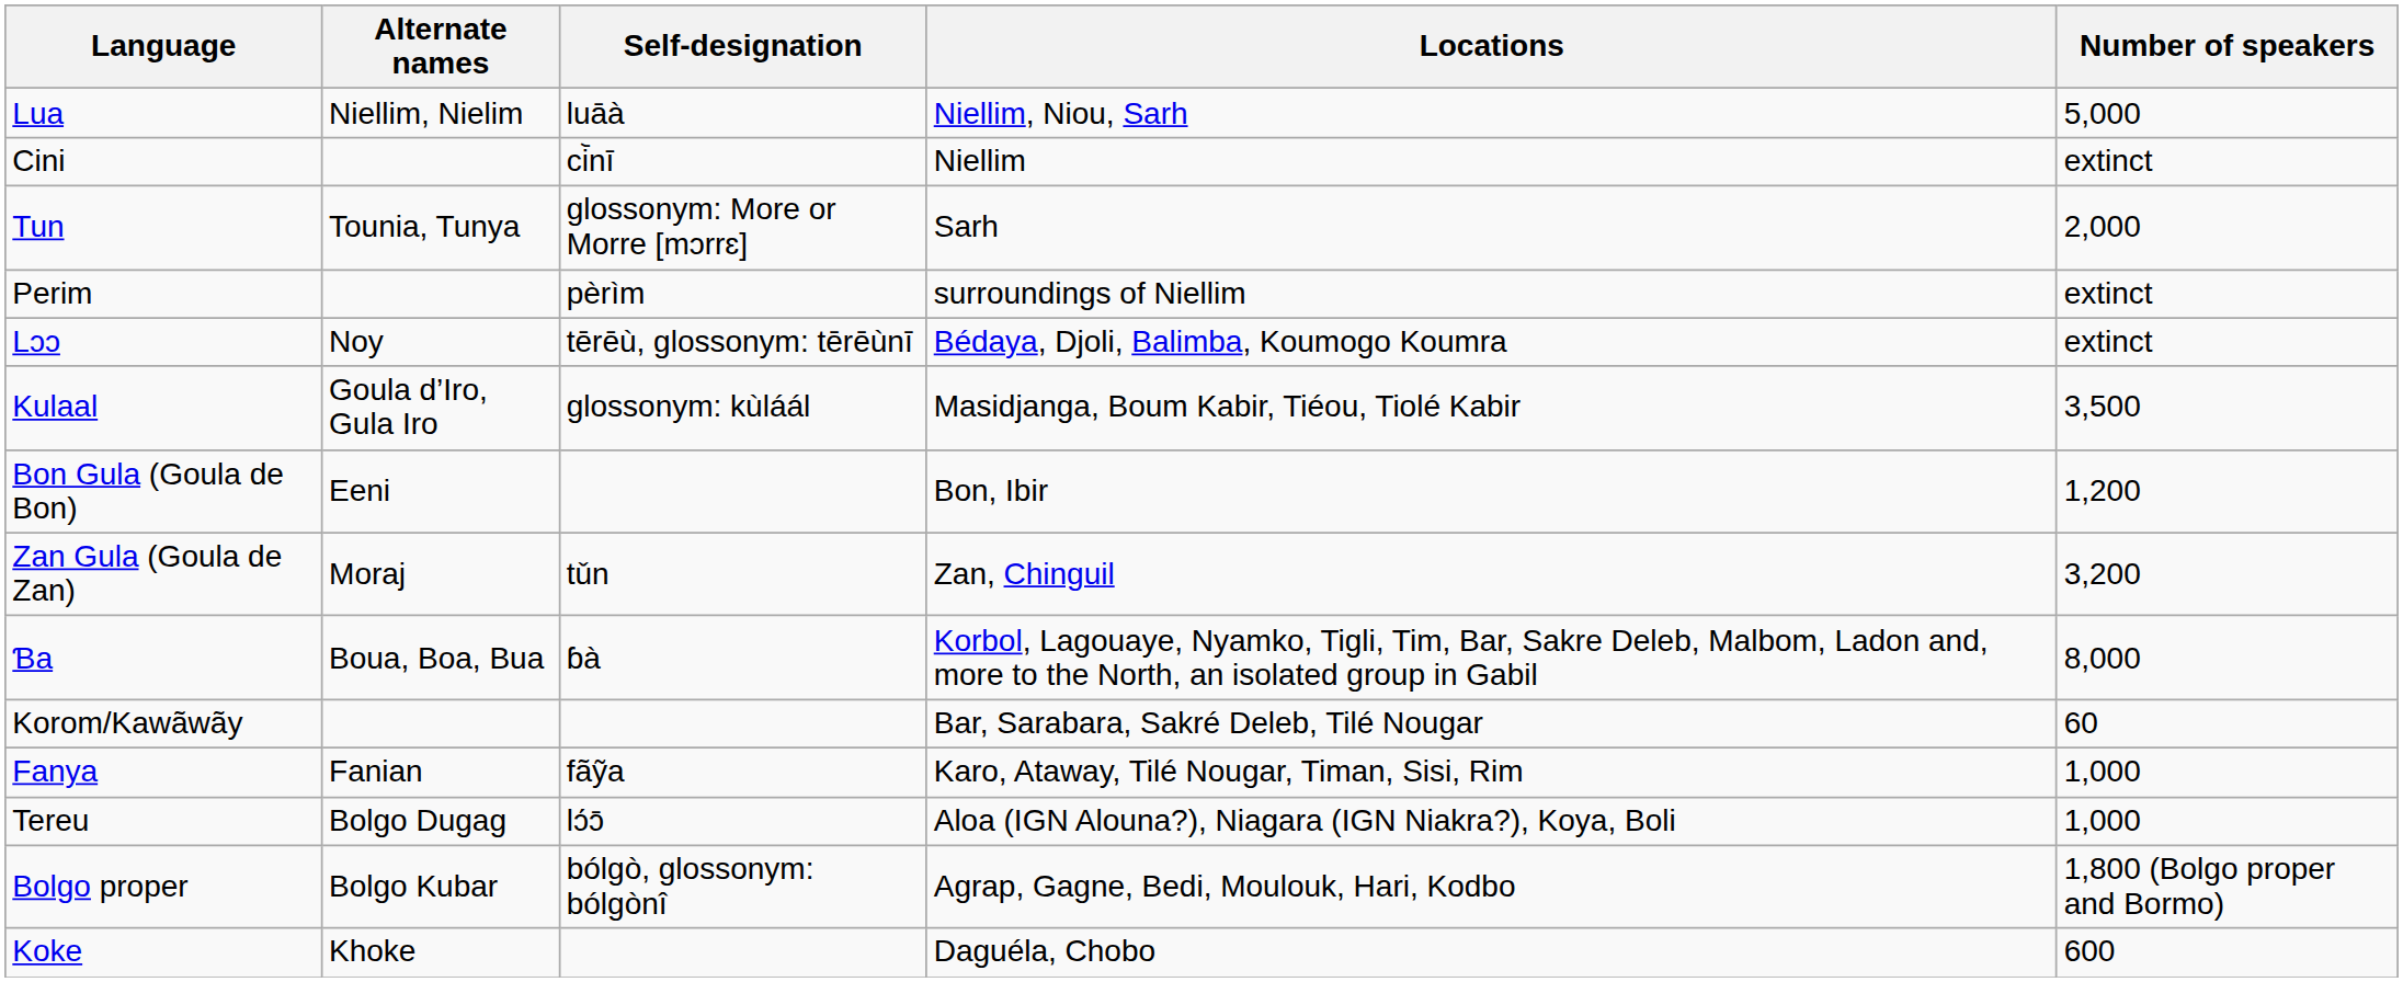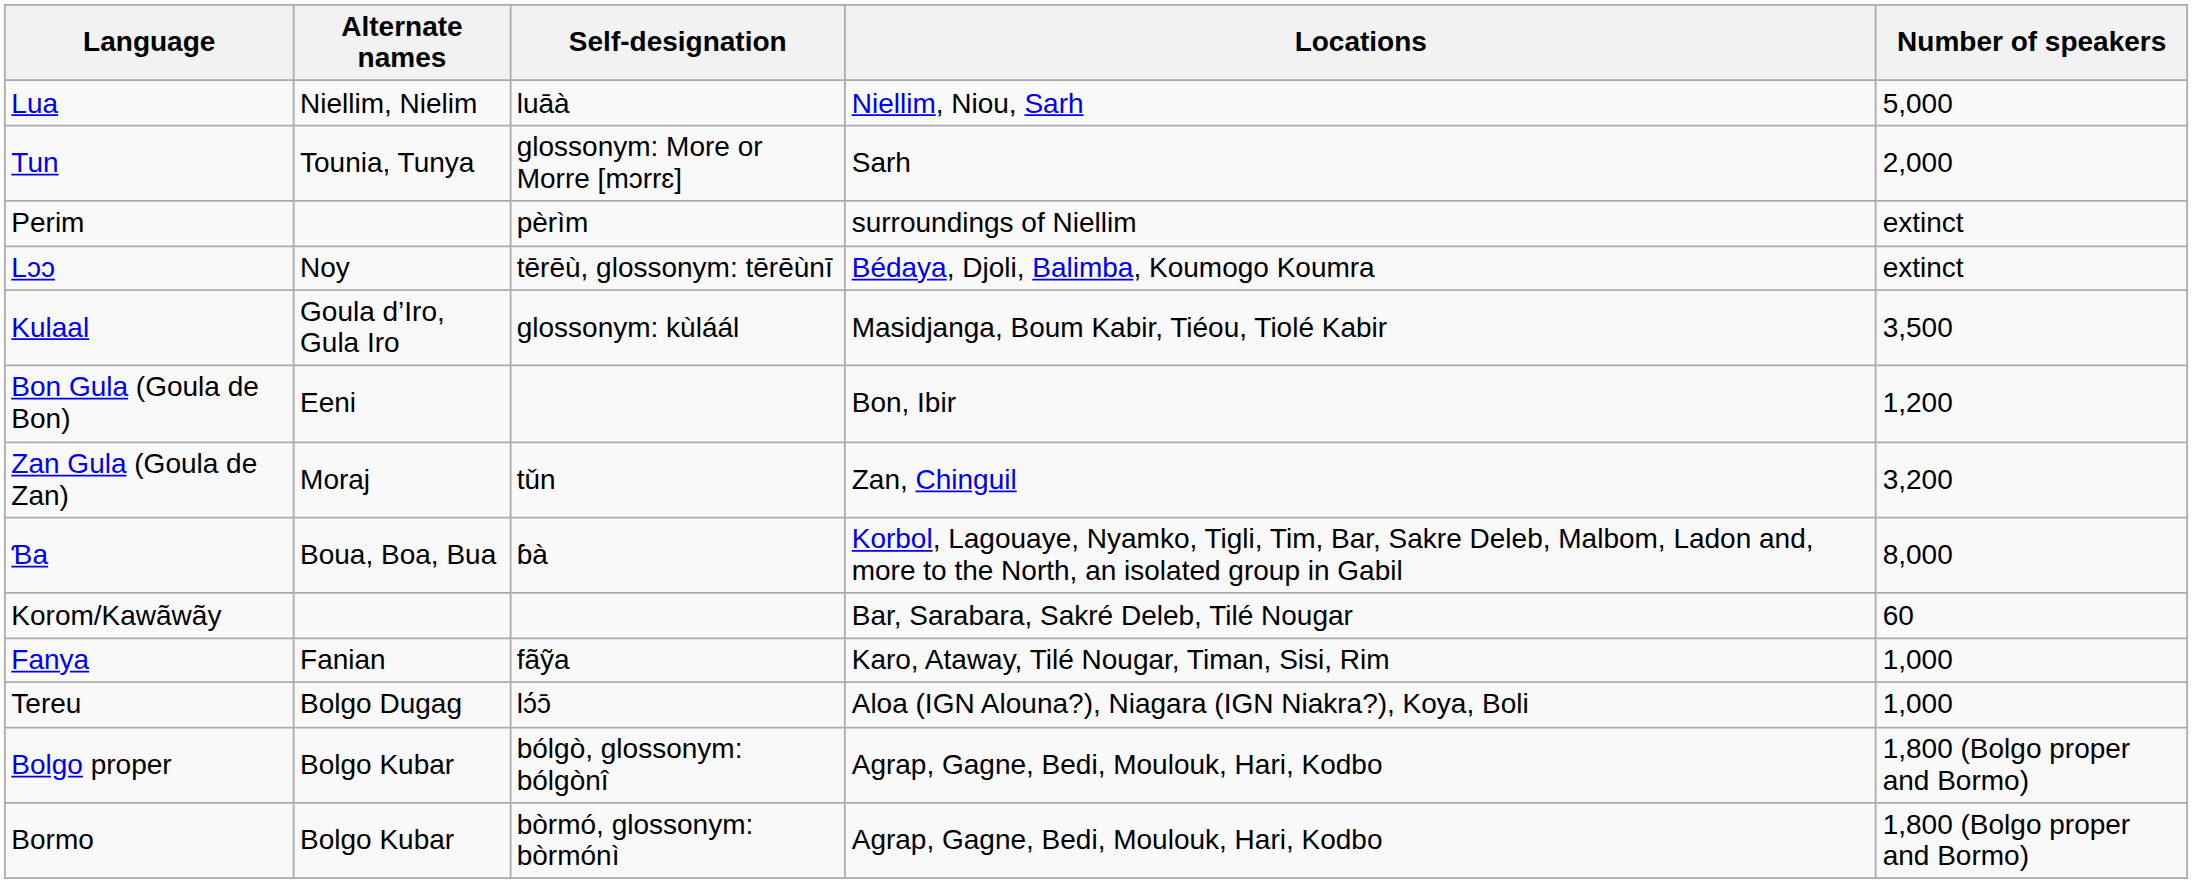- row: Cini | ci᷅nī | Niellim | extinct
+ row: Bormo | Bolgo Kubar | bòrmó, glossonym: bòrmónì | Agrap, Gagne, Bedi, Moulouk, Hari, Kodbo | 1,800 (Bolgo proper and Bormo)
- row: Koke | Khoke | Daguéla, Chobo | 600
